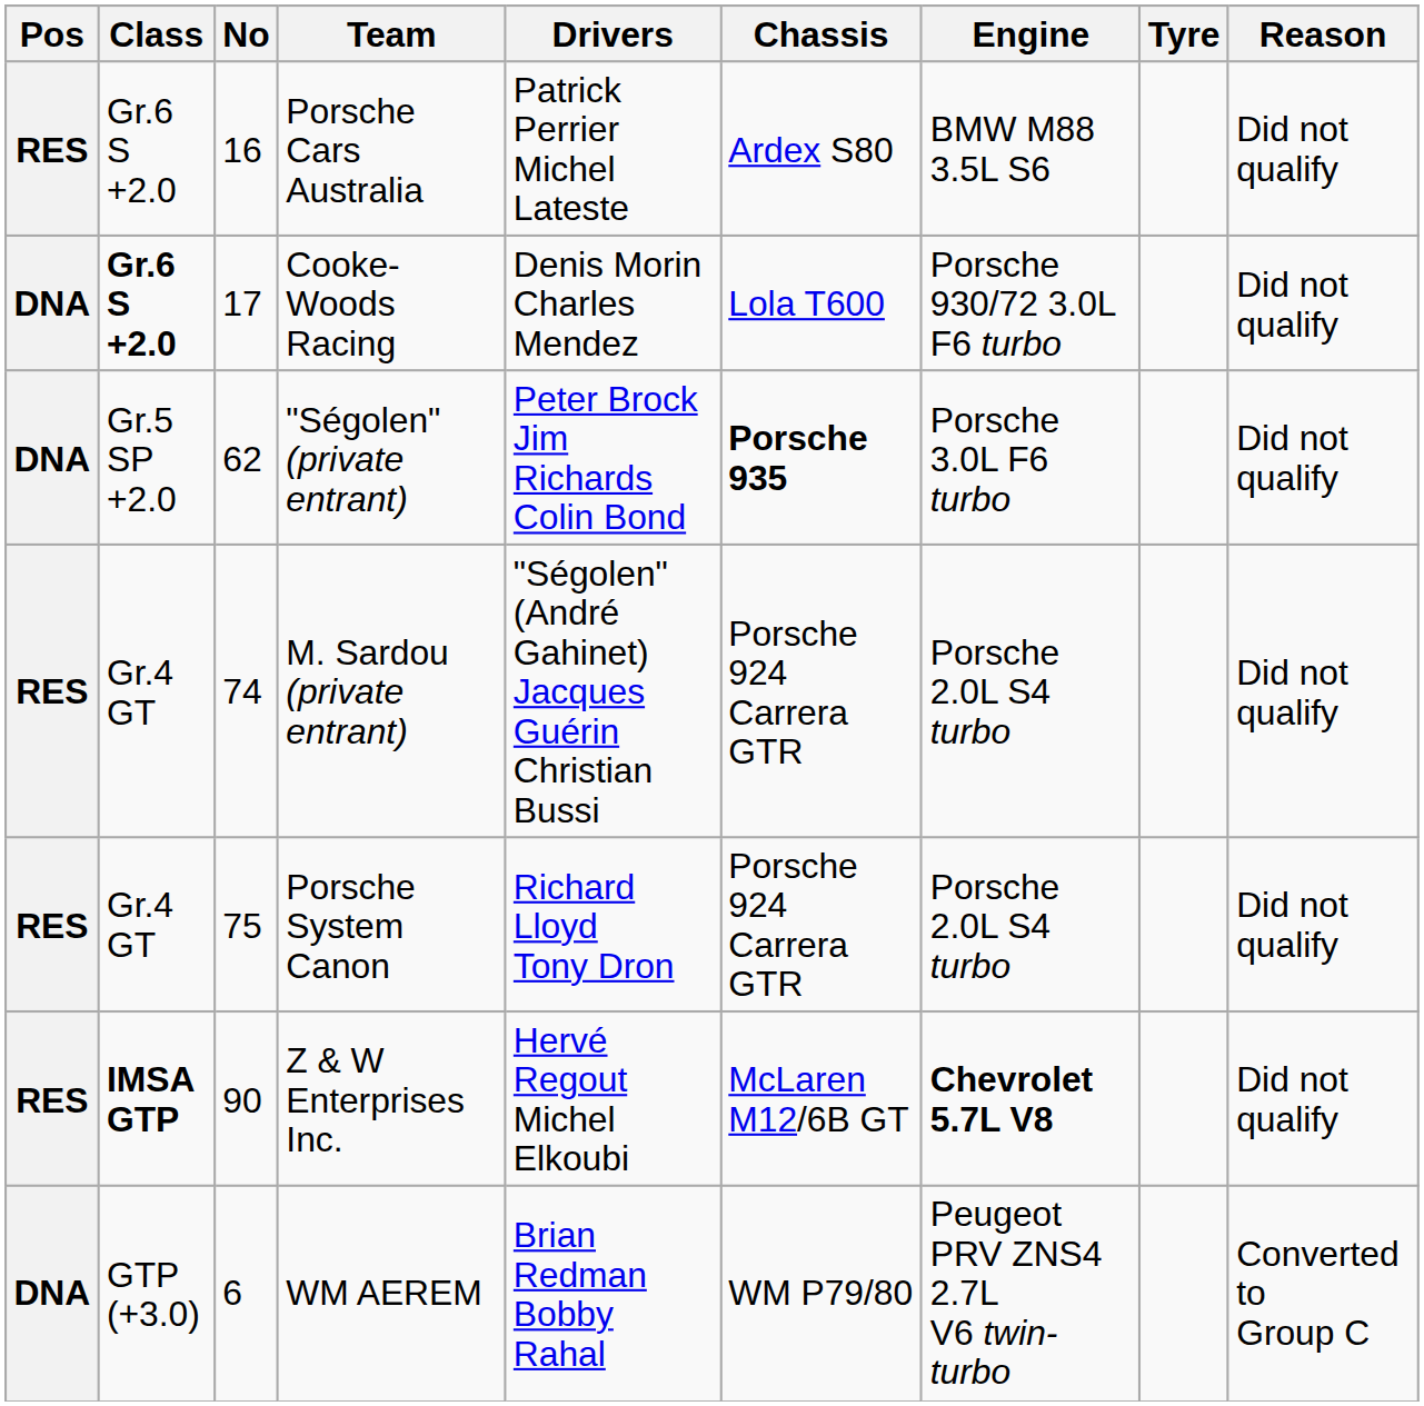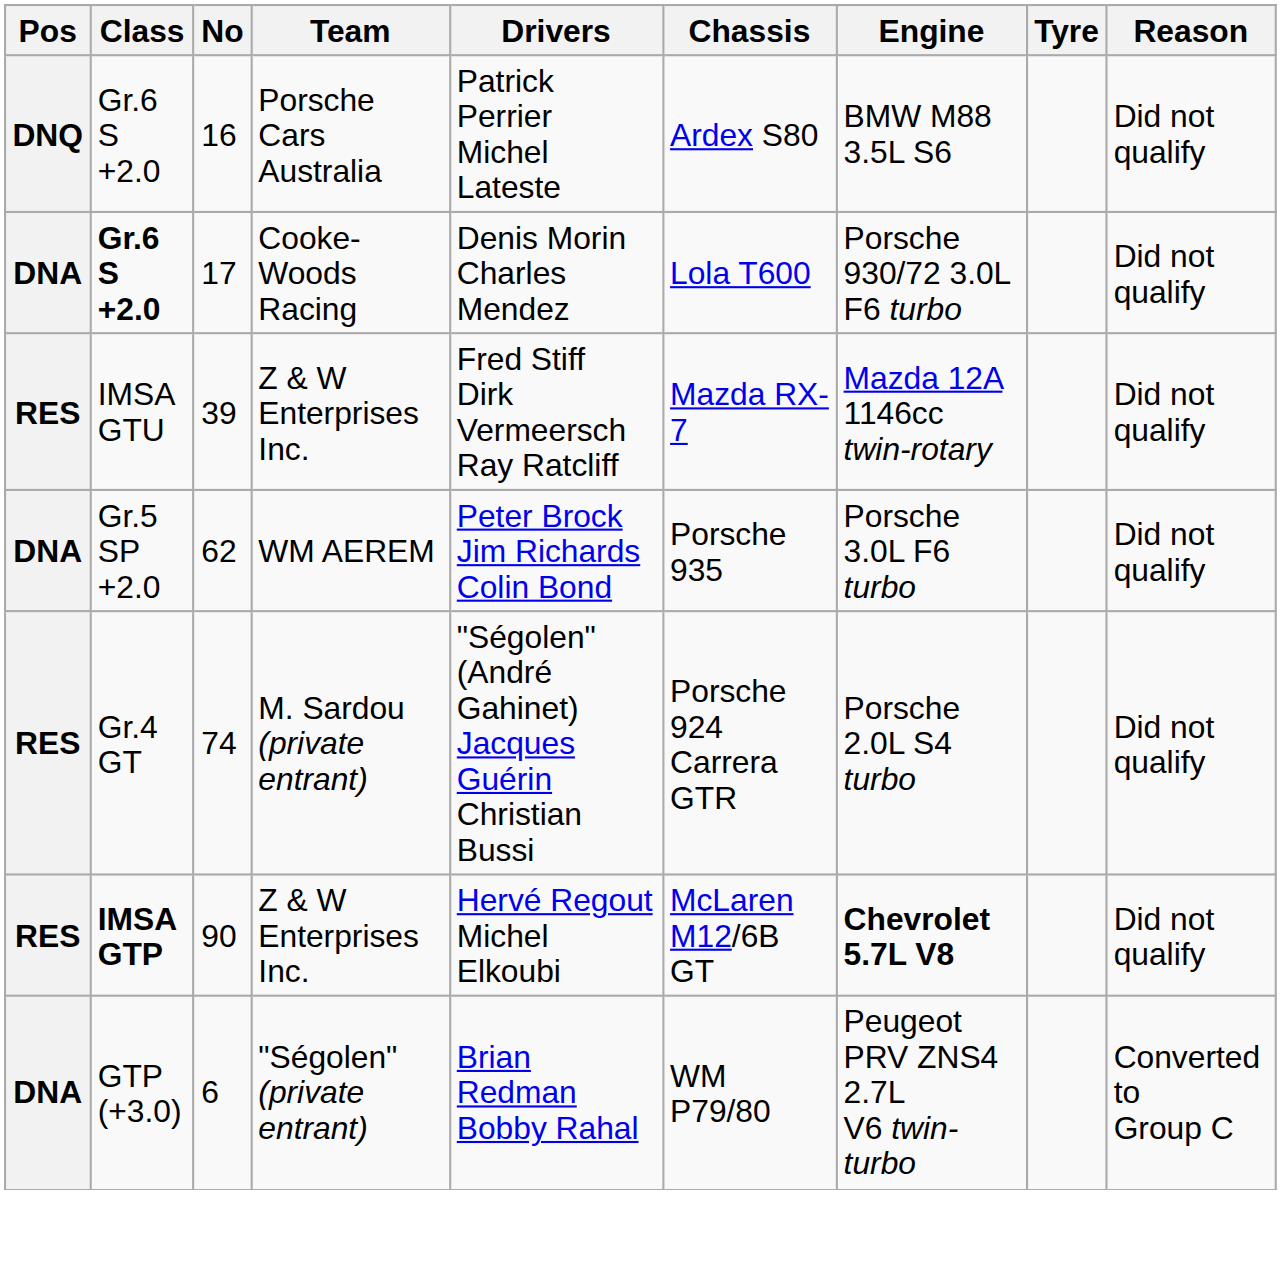16 | Pos: RES -> DNQ
+ row: RES | IMSA GTU | 39 | Z & W Enterprises Inc. | Fred Stiff Dirk Vermeersch Ray Ratcliff | Mazda RX-7 | Mazda 12A 1146cc twin-rotary | Did not qualify
62 | Team: "Ségolen" (private entrant) -> WM AEREM
62 | Chassis: bold -> normal
- row: RES | Gr.4 GT | 75 | Porsche System Canon | Richard Lloyd Tony Dron | Porsche 924 Carrera GTR | Porsche 2.0L S4 turbo | Did not qualify
6 | Team: WM AEREM -> "Ségolen" (private entrant)
